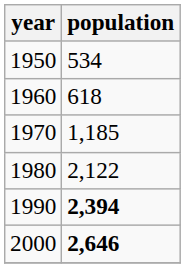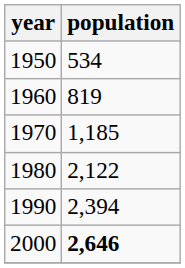1960 | population: 618 -> 819
1990 | population: bold -> normal
